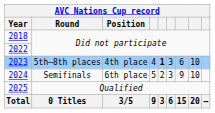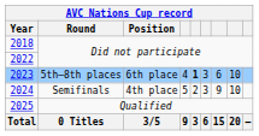2023 | AVC Nations Cup record / Position: 4th place -> 6th place
2024 | AVC Nations Cup record / Position: 6th place -> 4th place
